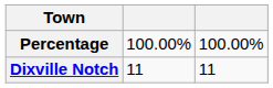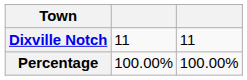rows swapped: Dixville Notch <-> Percentage
